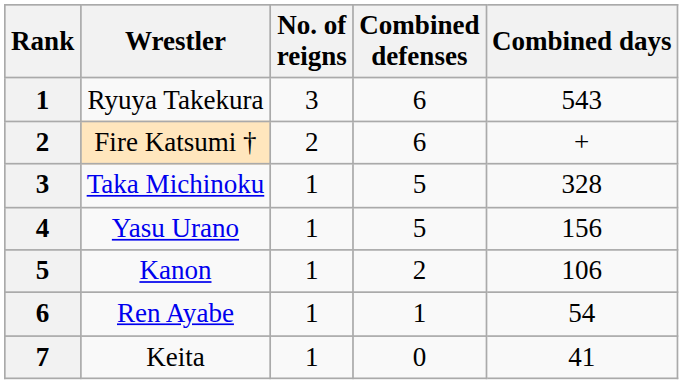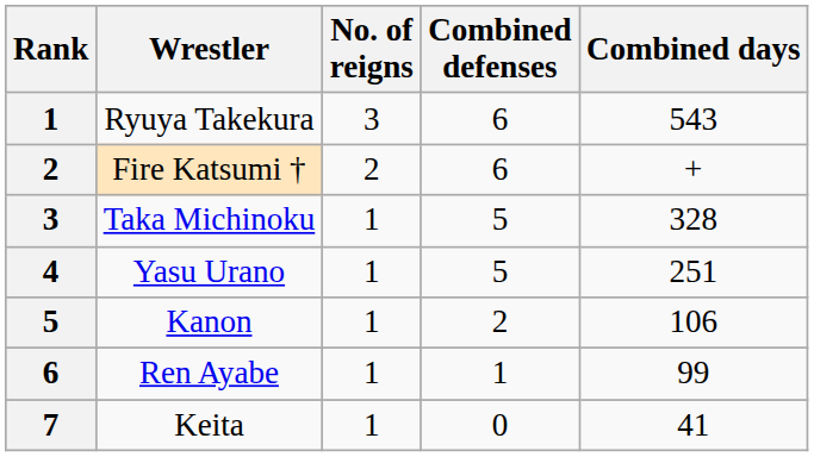Yasu Urano | Combined days: 156 -> 251
Ren Ayabe | Combined days: 54 -> 99
